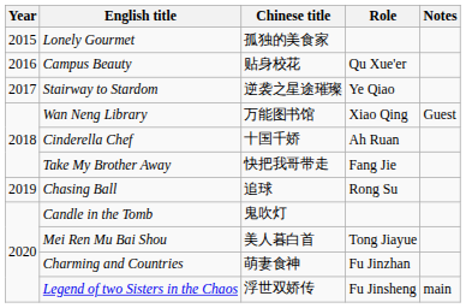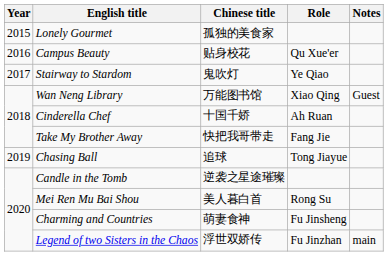Stairway to Stardom | Chinese title: 逆袭之星途璀璨 -> 鬼吹灯
Chasing Ball | Role: Rong Su -> Tong Jiayue
Candle in the Tomb | Chinese title: 鬼吹灯 -> 逆袭之星途璀璨
Mei Ren Mu Bai Shou | Role: Tong Jiayue -> Rong Su
Charming and Countries | Role: Fu Jinzhan -> Fu Jinsheng
Legend of two Sisters in the Chaos | Role: Fu Jinsheng -> Fu Jinzhan
